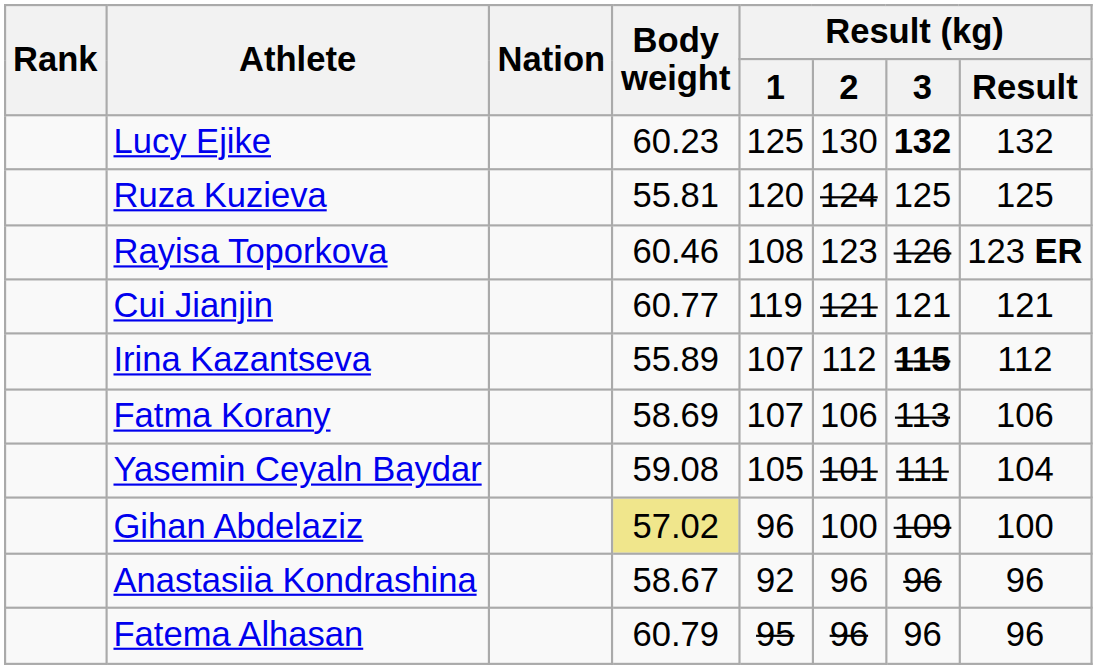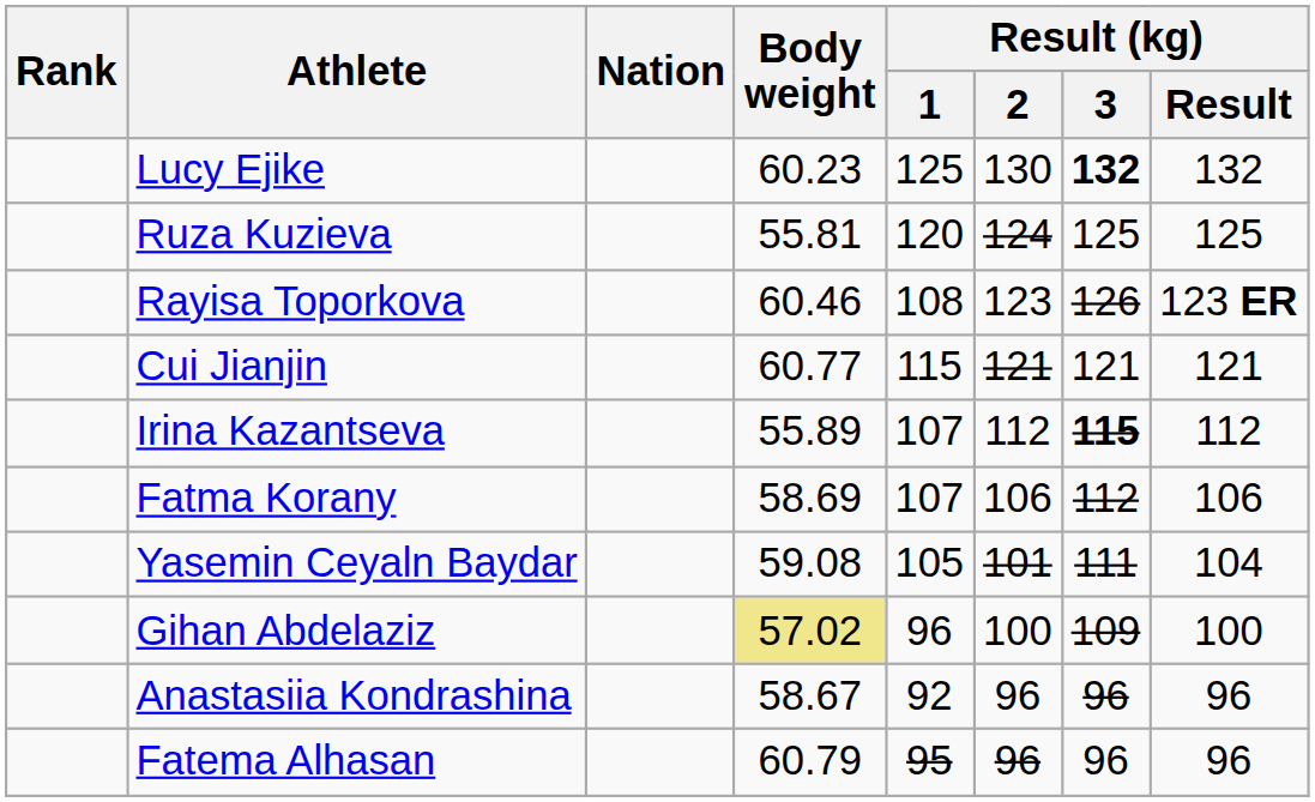Cui Jianjin | Result (kg) / 1: 119 -> 115
Fatma Korany | Result (kg) / 3: 113 -> 112
